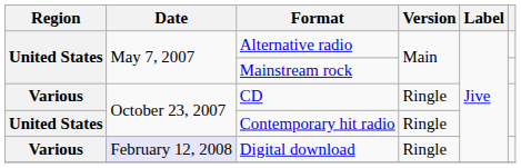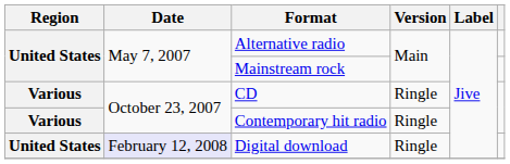Contemporary hit radio | Region: United States -> Various
Digital download | Region: Various -> United States
